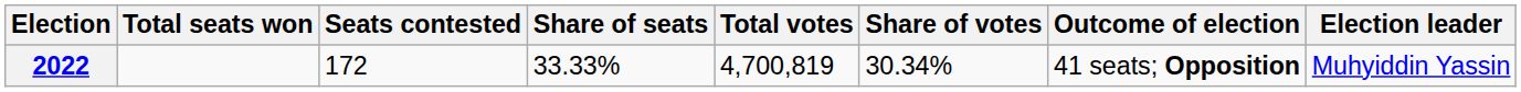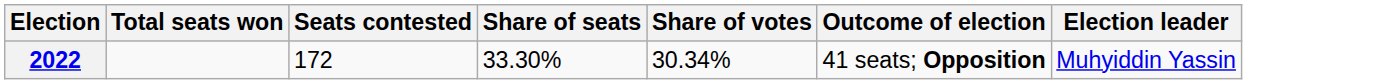- column: Total votes | 4,700,819
2022 | Share of seats: 33.33% -> 33.30%
